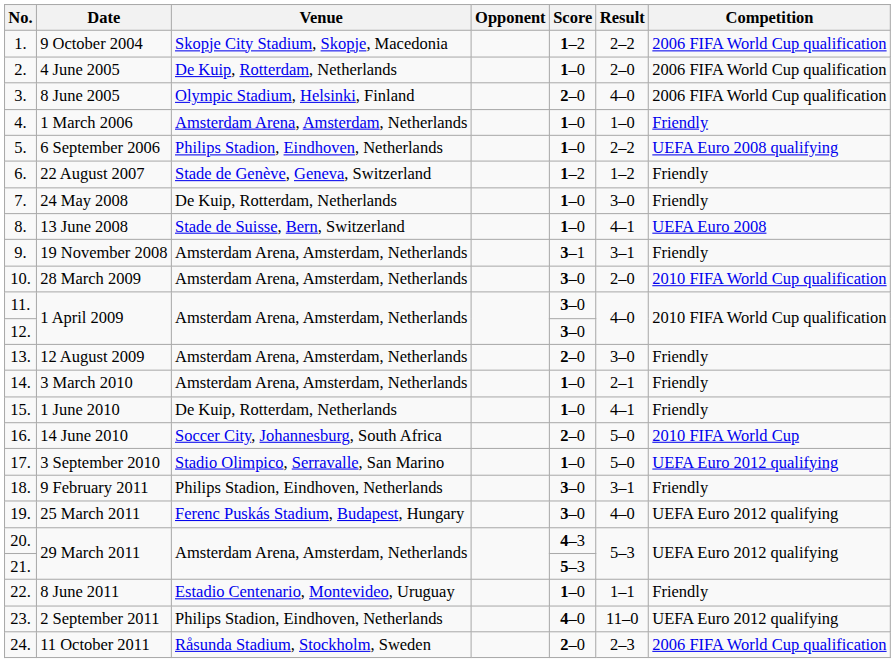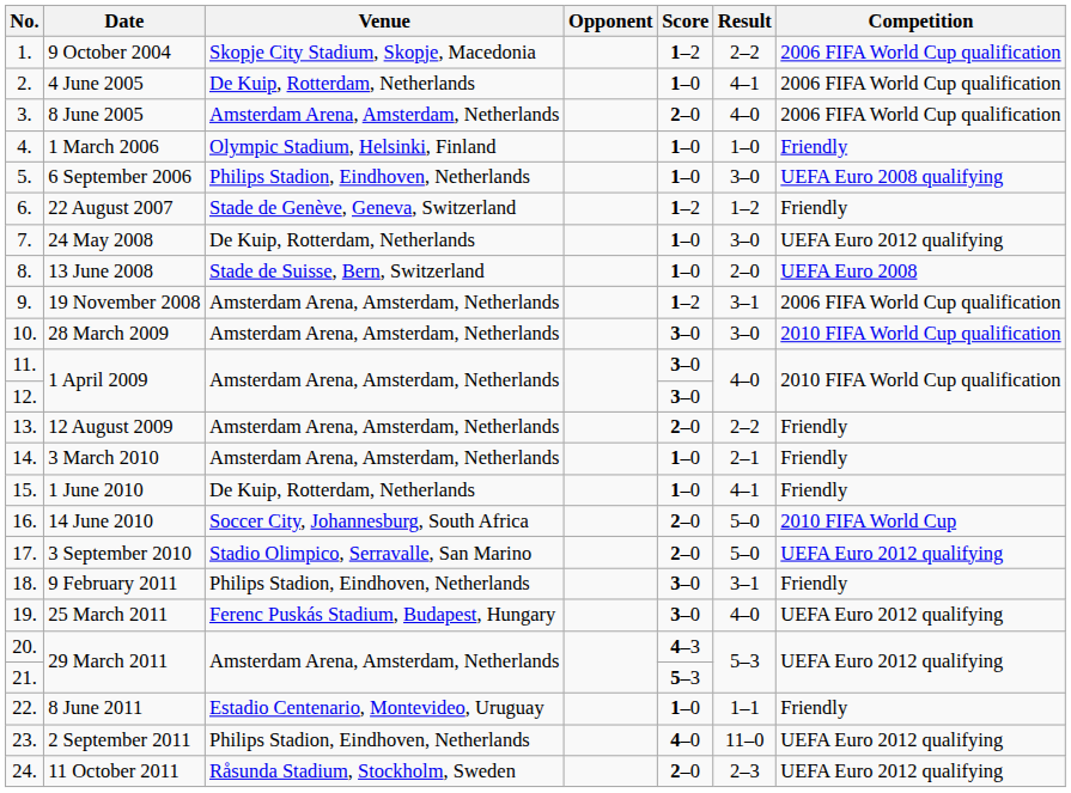4 June 2005 | Result: 2–0 -> 4–1
8 June 2005 | Venue: Olympic Stadium, Helsinki, Finland -> Amsterdam Arena, Amsterdam, Netherlands
1 March 2006 | Venue: Amsterdam Arena, Amsterdam, Netherlands -> Olympic Stadium, Helsinki, Finland
6 September 2006 | Result: 2–2 -> 3–0
24 May 2008 | Competition: Friendly -> UEFA Euro 2012 qualifying
13 June 2008 | Result: 4–1 -> 2–0
19 November 2008 | Score: 3–1 -> 1–2
19 November 2008 | Competition: Friendly -> 2006 FIFA World Cup qualification
28 March 2009 | Result: 2–0 -> 3–0
12 August 2009 | Result: 3–0 -> 2–2
3 September 2010 | Score: 1–0 -> 2–0
11 October 2011 | Competition: 2006 FIFA World Cup qualification -> UEFA Euro 2012 qualifying
